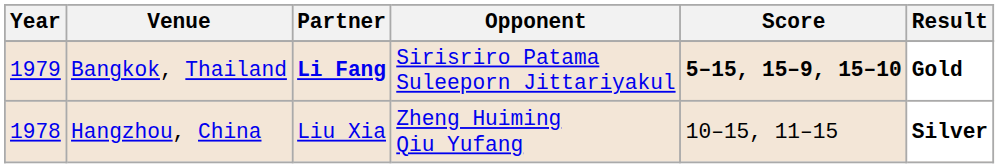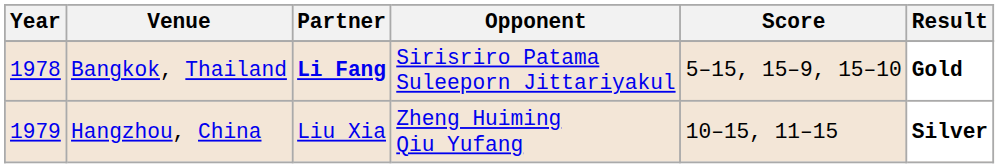Bangkok, Thailand | Year: 1979 -> 1978
Bangkok, Thailand | Score: bold -> normal
Hangzhou, China | Year: 1978 -> 1979
